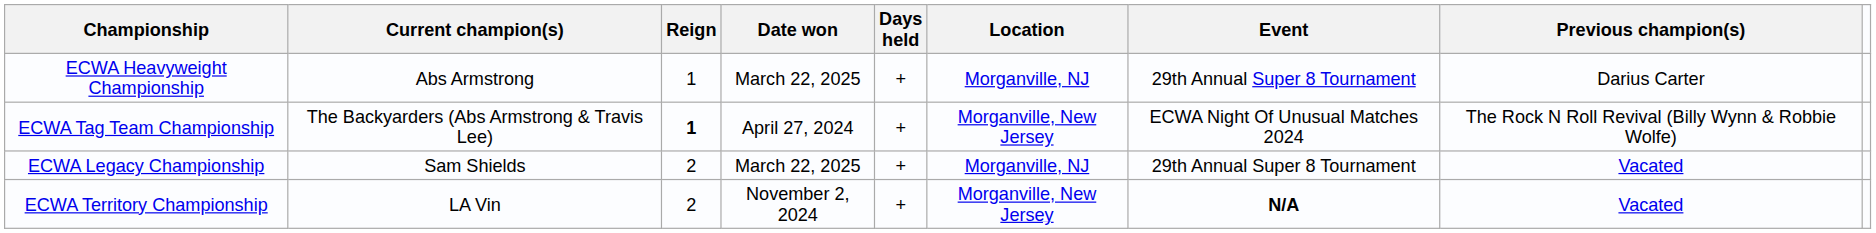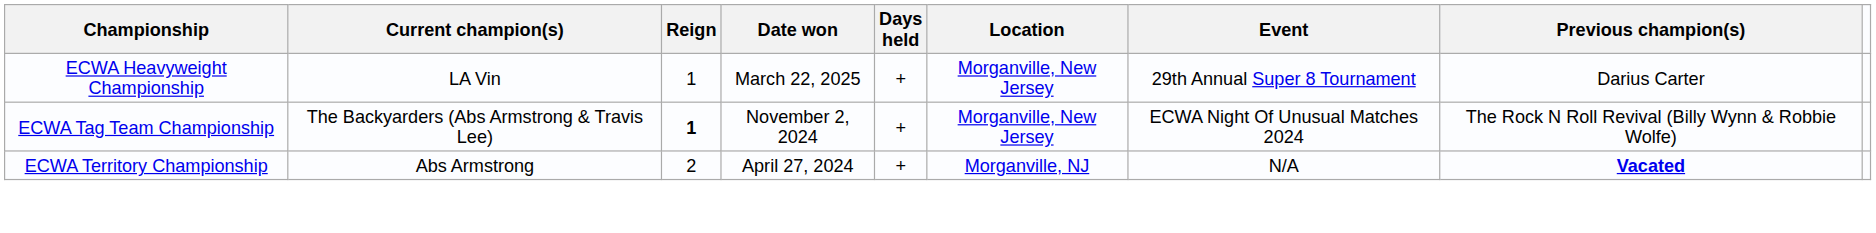ECWA Heavyweight Championship | Current champion(s): Abs Armstrong -> LA Vin
ECWA Heavyweight Championship | Location: Morganville, NJ -> Morganville, New Jersey
ECWA Tag Team Championship | Date won: April 27, 2024 -> November 2, 2024
- row: ECWA Legacy Championship | Sam Shields | 2 | March 22, 2025 | + | Morganville, NJ | 29th Annual Super 8 Tournament | Vacated
ECWA Territory Championship | Current champion(s): LA Vin -> Abs Armstrong
ECWA Territory Championship | Date won: November 2, 2024 -> April 27, 2024
ECWA Territory Championship | Location: Morganville, New Jersey -> Morganville, NJ
ECWA Territory Championship | Event: bold -> normal
ECWA Territory Championship | Previous champion(s): normal -> bold
